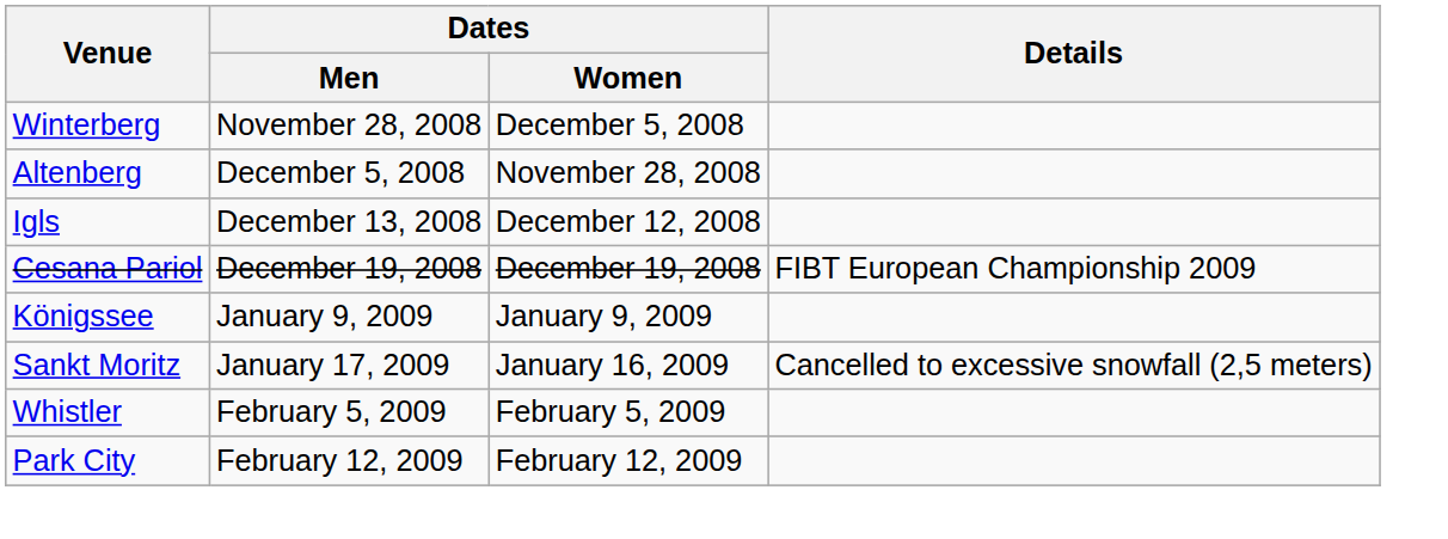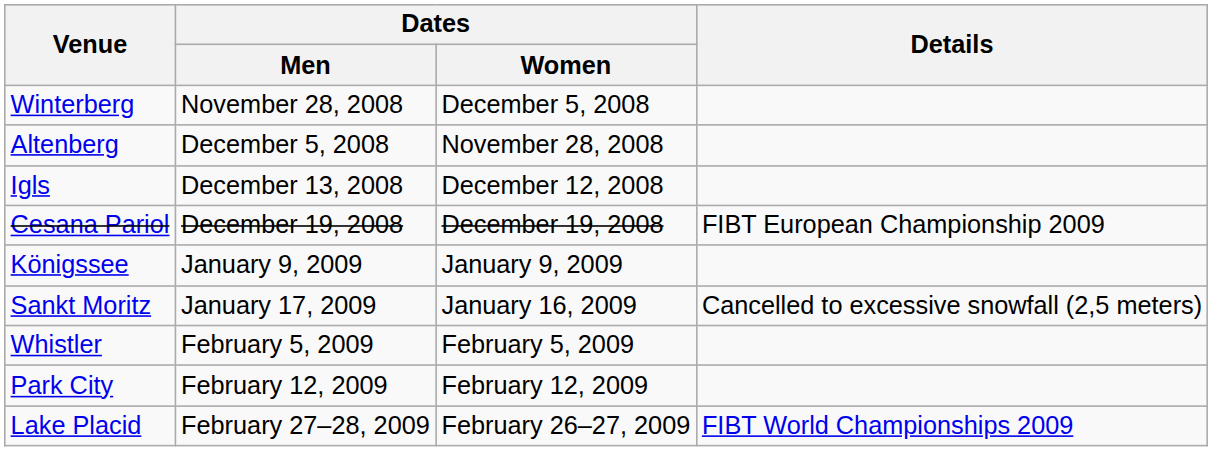+ row: Lake Placid | February 27–28, 2009 | February 26–27, 2009 | FIBT World Championships 2009
